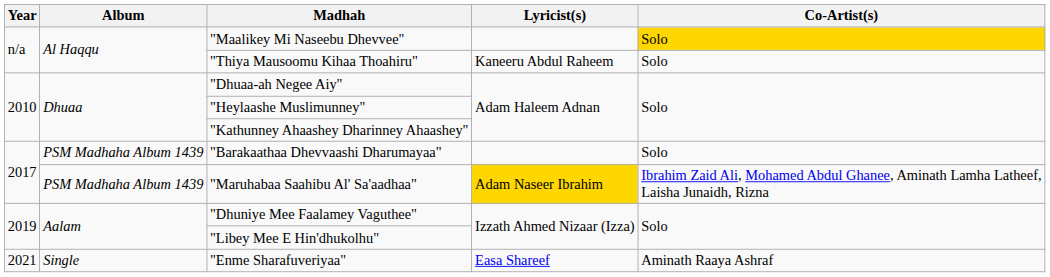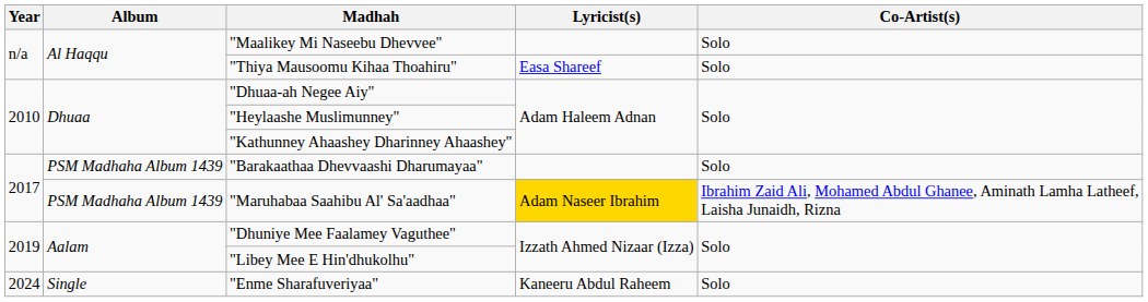"Maalikey Mi Naseebu Dhevvee" | Co-Artist(s): gold background -> no background
"Thiya Mausoomu Kihaa Thoahiru" | Lyricist(s): Kaneeru Abdul Raheem -> Easa Shareef
"Enme Sharafuveriyaa" | Year: 2021 -> 2024
"Enme Sharafuveriyaa" | Lyricist(s): Easa Shareef -> Kaneeru Abdul Raheem
"Enme Sharafuveriyaa" | Co-Artist(s): Aminath Raaya Ashraf -> Solo
